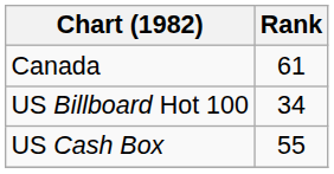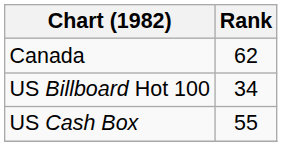Canada | Rank: 61 -> 62
